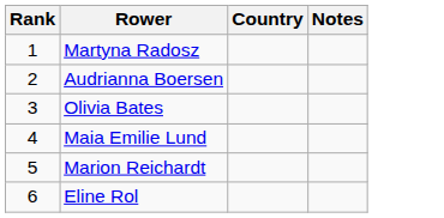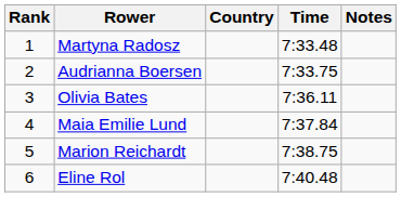+ column: Time | 7:33.48 | 7:33.75 | 7:36.11 | 7:37.84 | 7:38.75 | 7:40.48
